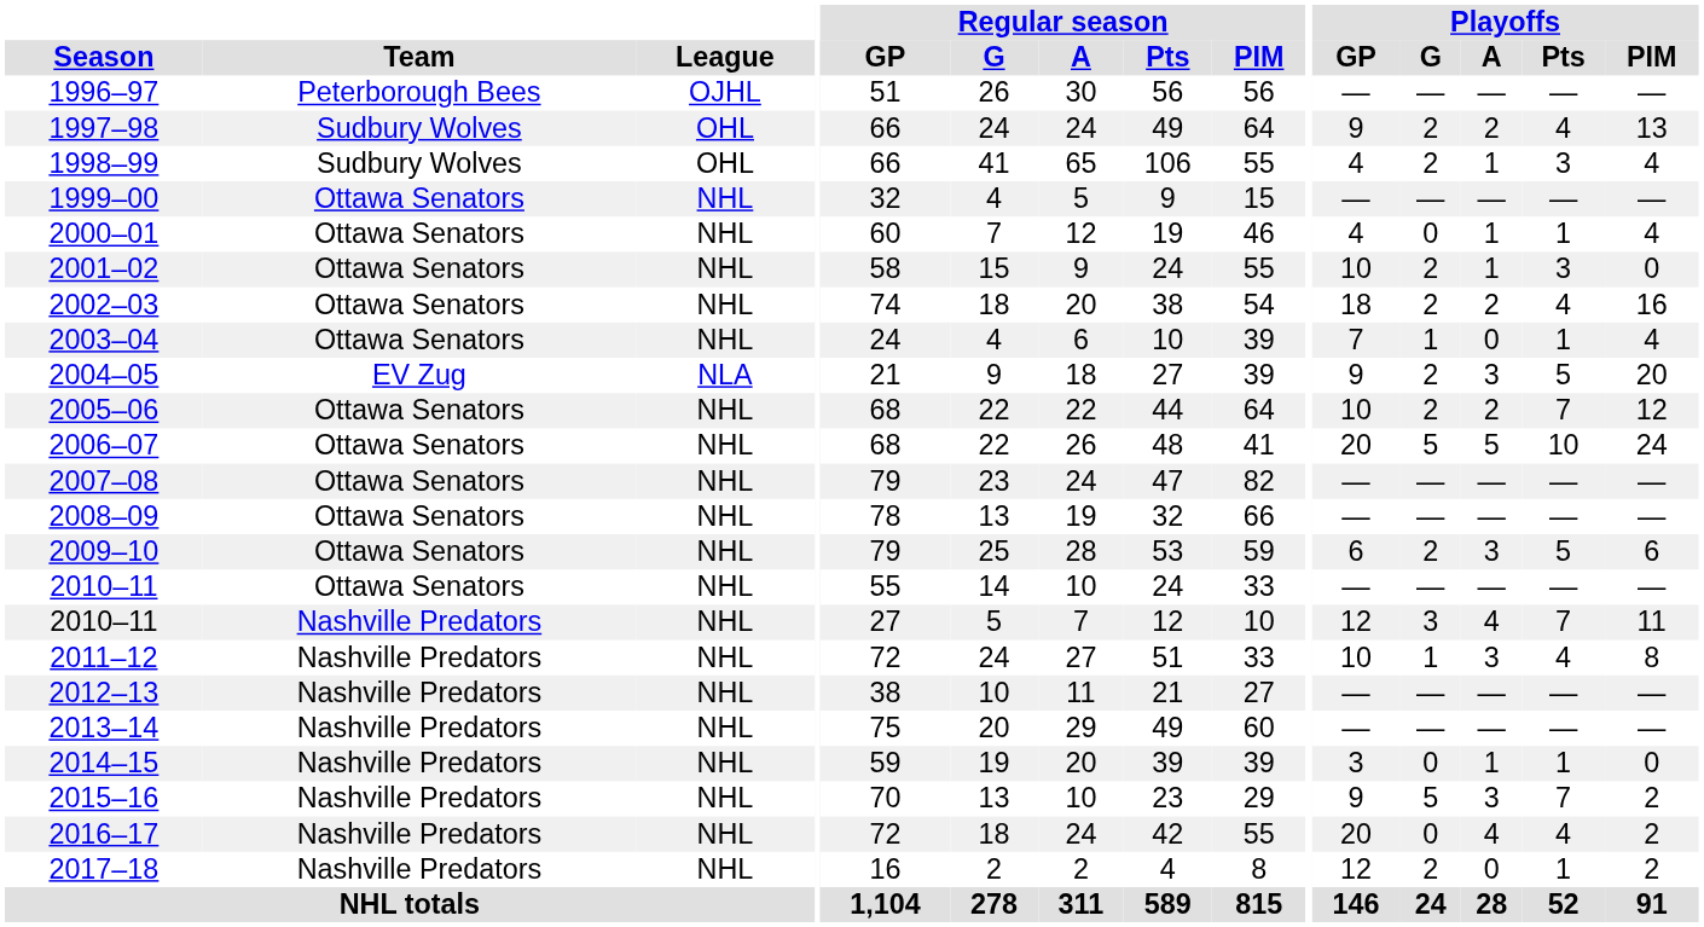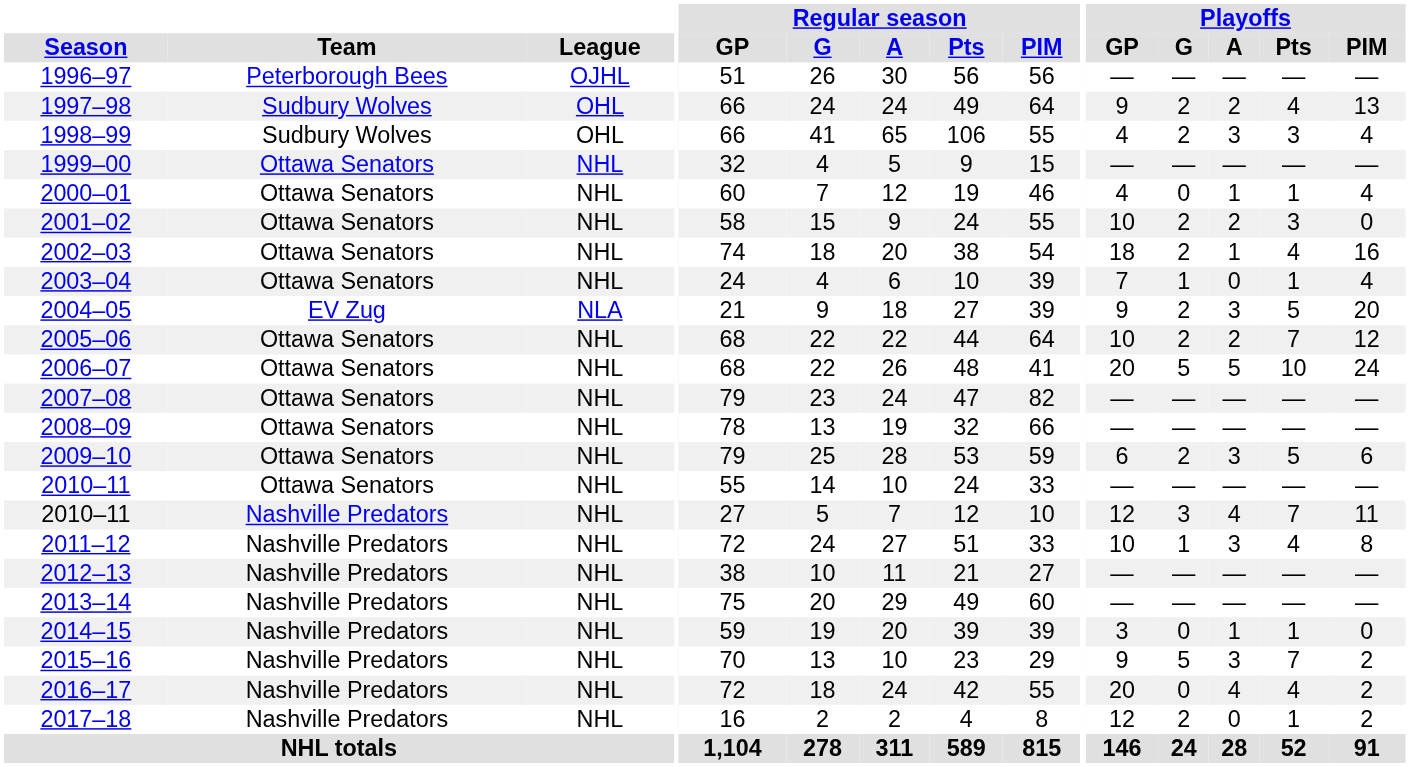1998–99 | Playoffs / A: 1 -> 3
2001–02 | Playoffs / A: 1 -> 2
2002–03 | Playoffs / A: 2 -> 1
